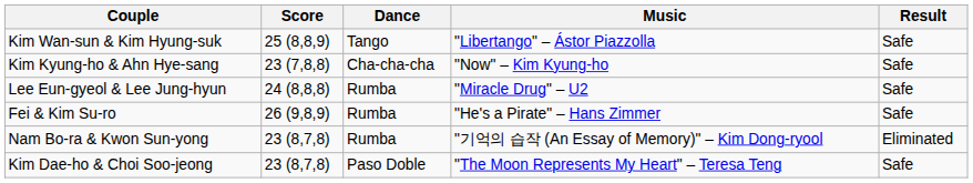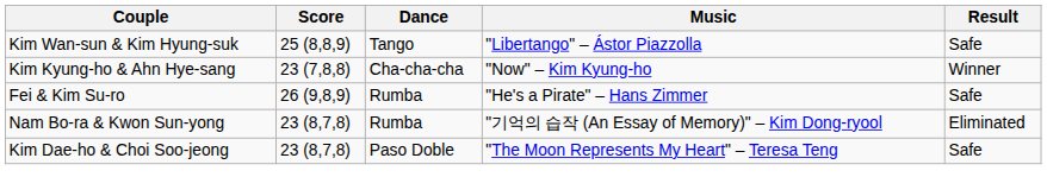Kim Kyung-ho & Ahn Hye-sang | Result: Safe -> Winner
- row: Lee Eun-gyeol & Lee Jung-hyun | 24 (8,8,8) | Rumba | "Miracle Drug" – U2 | Safe
